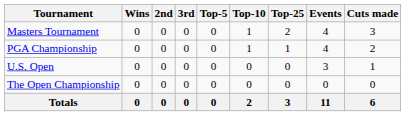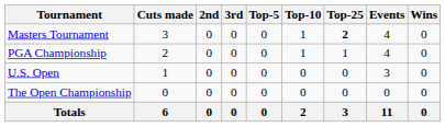columns swapped: Wins <-> Cuts made
Masters Tournament | Top-25: normal -> bold
